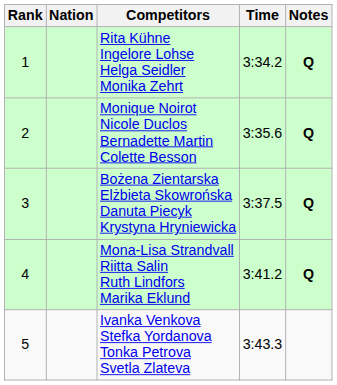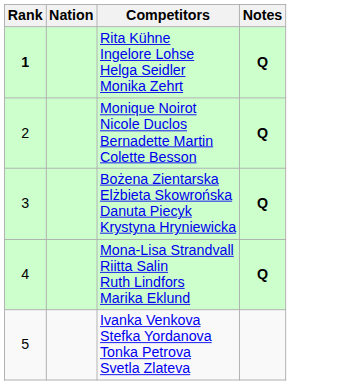- column: Time | 3:34.2 | 3:35.6 | 3:37.5 | 3:41.2 | 3:43.3
Rita Kühne Ingelore Lohse Helga Seidler Monika Zehrt | Rank: normal -> bold
